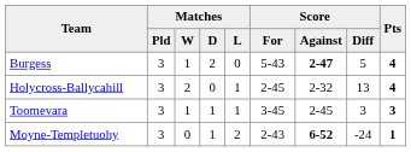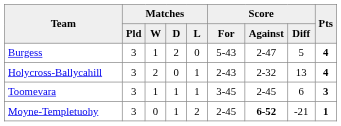Burgess | Score / Against: bold -> normal
Holycross-Ballycahill | Score / For: 2-45 -> 2-43
Toomevara | Score / Diff: 3 -> 6
Moyne-Templetuohy | Score / For: 2-43 -> 2-45
Moyne-Templetuohy | Score / Diff: -24 -> -21
